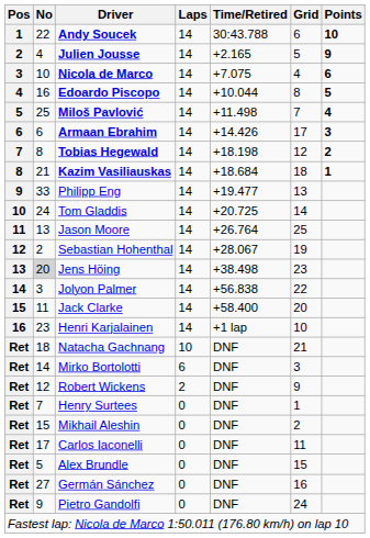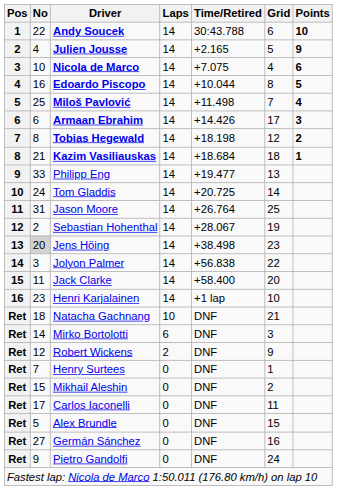Jason Moore | No: 13 -> 31
